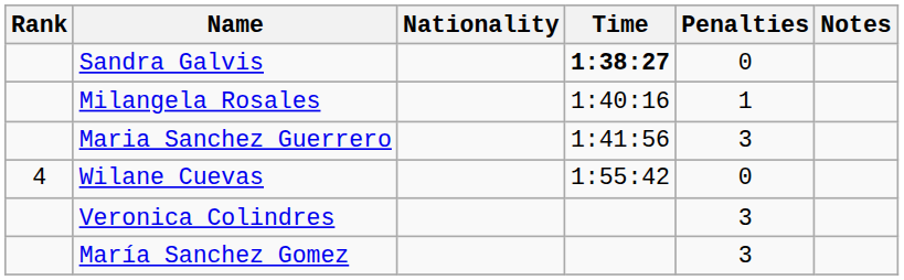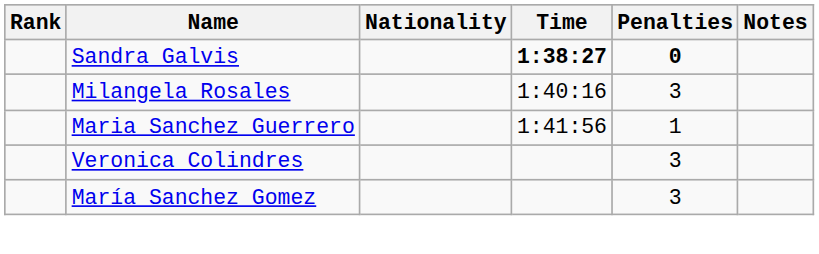Sandra Galvis | Penalties: normal -> bold
Milangela Rosales | Penalties: 1 -> 3
Maria Sanchez Guerrero | Penalties: 3 -> 1
- row: 4 | Wilane Cuevas | 1:55:42 | 0
